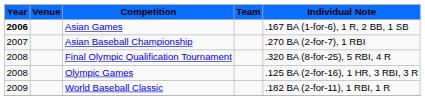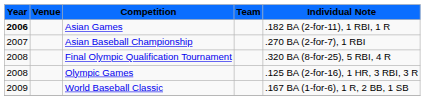Asian Games | Individual Note: .167 BA (1-for-6), 1 R, 2 BB, 1 SB -> .182 BA (2-for-11), 1 RBI, 1 R
World Baseball Classic | Individual Note: .182 BA (2-for-11), 1 RBI, 1 R -> .167 BA (1-for-6), 1 R, 2 BB, 1 SB
